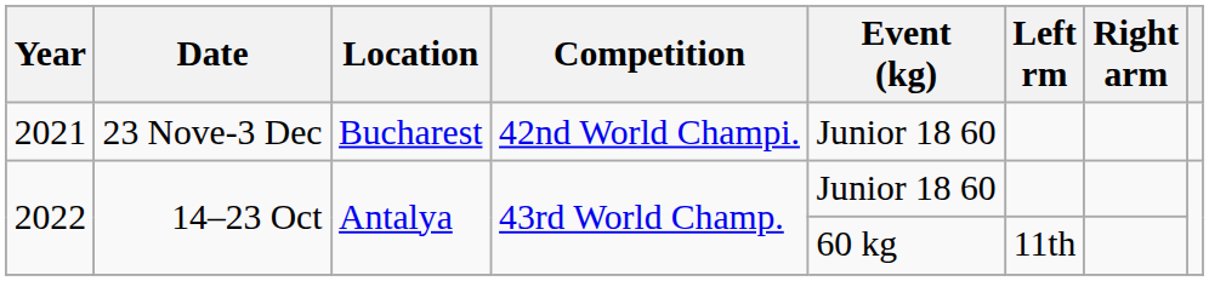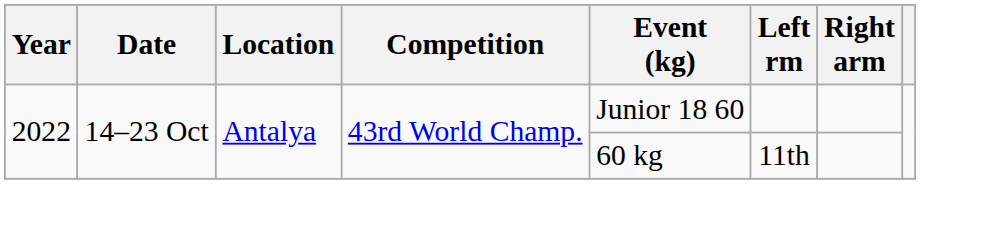- row: 2021 | 23 Nove-3 Dec | Bucharest | 42nd World Champi. | Junior 18 60
